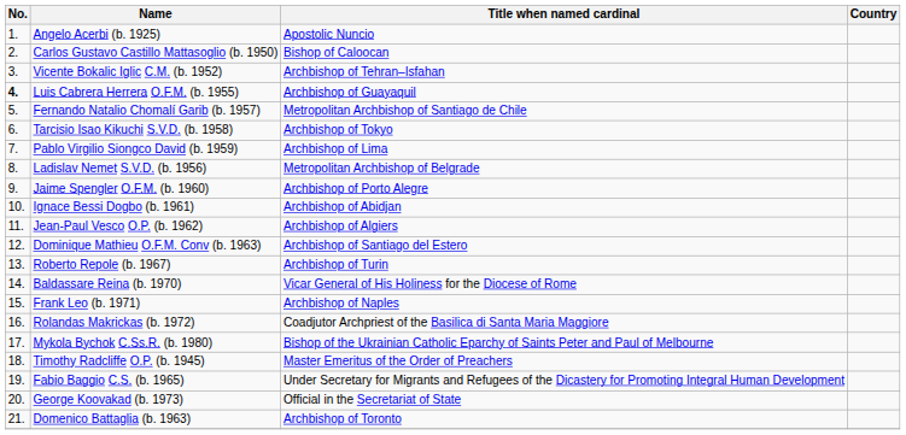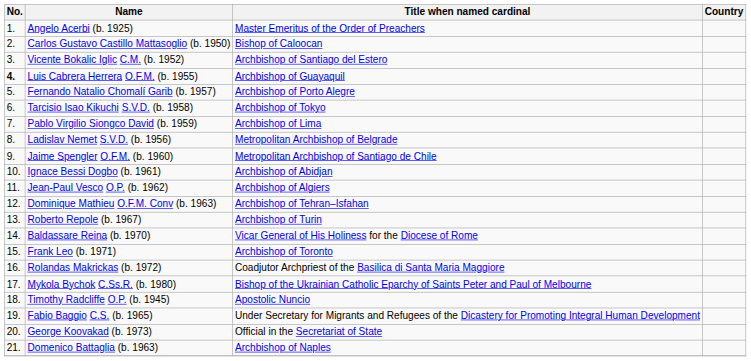Angelo Acerbi (b. 1925) | Title when named cardinal: Apostolic Nuncio -> Master Emeritus of the Order of Preachers
Vicente Bokalic Iglic C.M. (b. 1952) | Title when named cardinal: Archbishop of Tehran–Isfahan -> Archbishop of Santiago del Estero
Fernando Natalio Chomalí Garib (b. 1957) | Title when named cardinal: Metropolitan Archbishop of Santiago de Chile -> Archbishop of Porto Alegre
Jaime Spengler O.F.M. (b. 1960) | Title when named cardinal: Archbishop of Porto Alegre -> Metropolitan Archbishop of Santiago de Chile
Dominique Mathieu O.F.M. Conv (b. 1963) | Title when named cardinal: Archbishop of Santiago del Estero -> Archbishop of Tehran–Isfahan
Frank Leo (b. 1971) | Title when named cardinal: Archbishop of Naples -> Archbishop of Toronto
Timothy Radcliffe O.P. (b. 1945) | Title when named cardinal: Master Emeritus of the Order of Preachers -> Apostolic Nuncio
Domenico Battaglia (b. 1963) | Title when named cardinal: Archbishop of Toronto -> Archbishop of Naples
